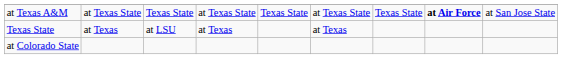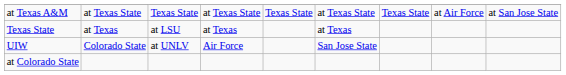at Texas A&M | column 8: bold -> normal
+ row: UIW | Colorado State | at UNLV | Air Force | San Jose State
